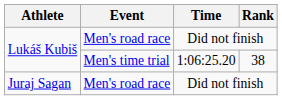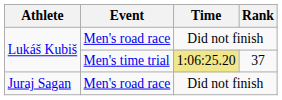Lukáš Kubiš / Men's time trial | Time: no background -> khaki background
Lukáš Kubiš / Men's time trial | Rank: 38 -> 37
